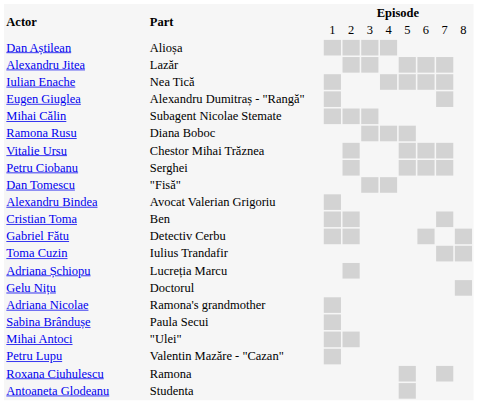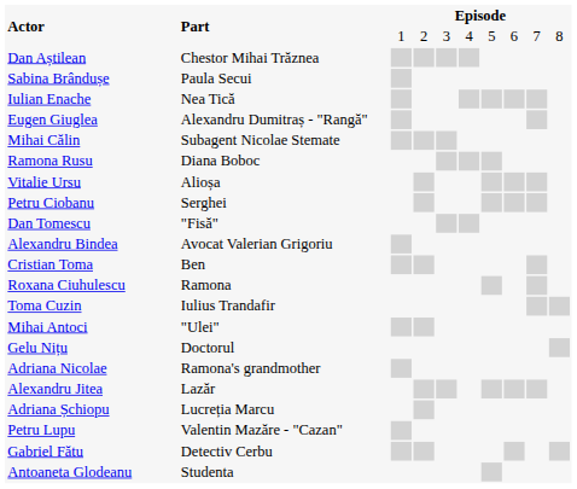Dan Aștilean | Part: Alioșa -> Chestor Mihai Trăznea
rows swapped: Alexandru Jitea <-> Sabina Brândușe
Vitalie Ursu | Part: Chestor Mihai Trăznea -> Alioșa
rows swapped: Roxana Ciuhulescu <-> Gabriel Fătu
rows swapped: Mihai Antoci <-> Adriana Șchiopu
